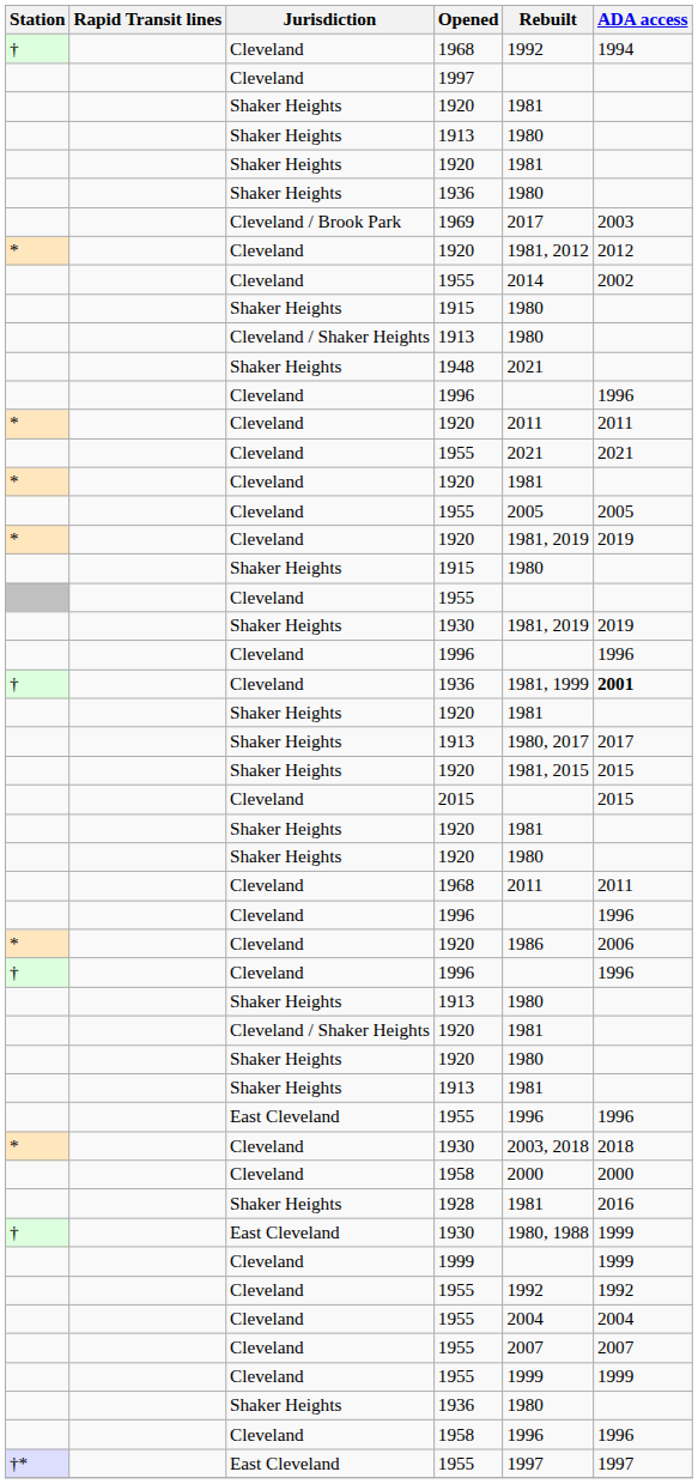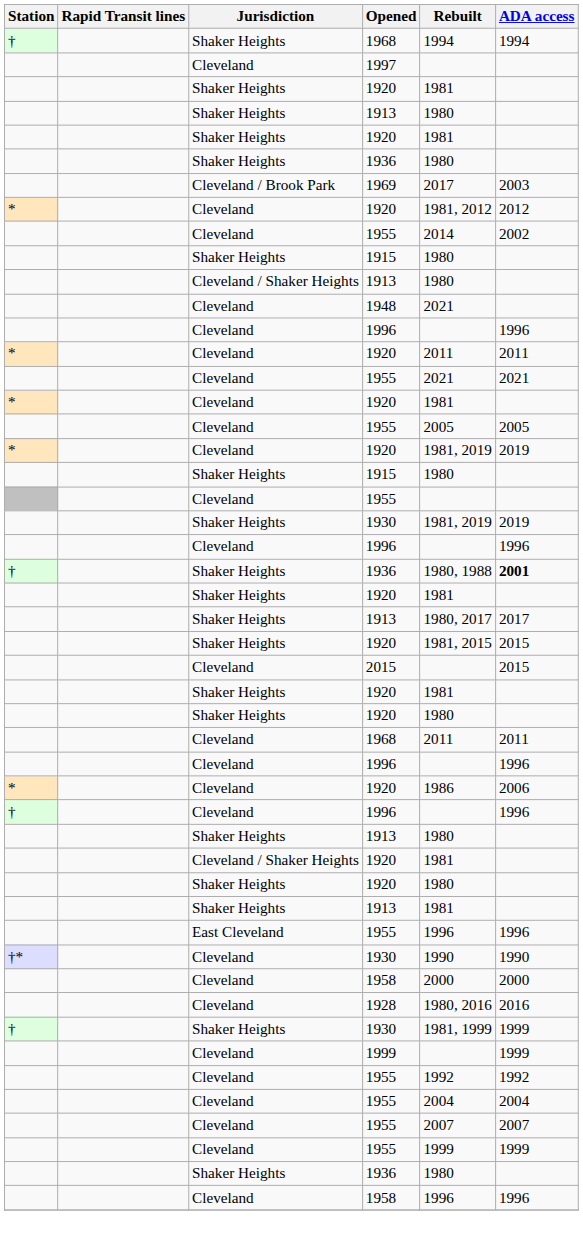† / 1968 | Jurisdiction: Cleveland -> Shaker Heights
† / 1968 | Rebuilt: 1992 -> 1994
1948 | Jurisdiction: Shaker Heights -> Cleveland
† / 1936 | Jurisdiction: Cleveland -> Shaker Heights
† / 1936 | Rebuilt: 1981, 1999 -> 1980, 1988
+ row: †* | Cleveland | 1930 | 1990 | 1990
- row: * | Cleveland | 1930 | 2003, 2018 | 2018
1928 | Jurisdiction: Shaker Heights -> Cleveland
1928 | Rebuilt: 1981 -> 1980, 2016
† / 1930 | Jurisdiction: East Cleveland -> Shaker Heights
† / 1930 | Rebuilt: 1980, 1988 -> 1981, 1999
- row: †* | East Cleveland | 1955 | 1997 | 1997
